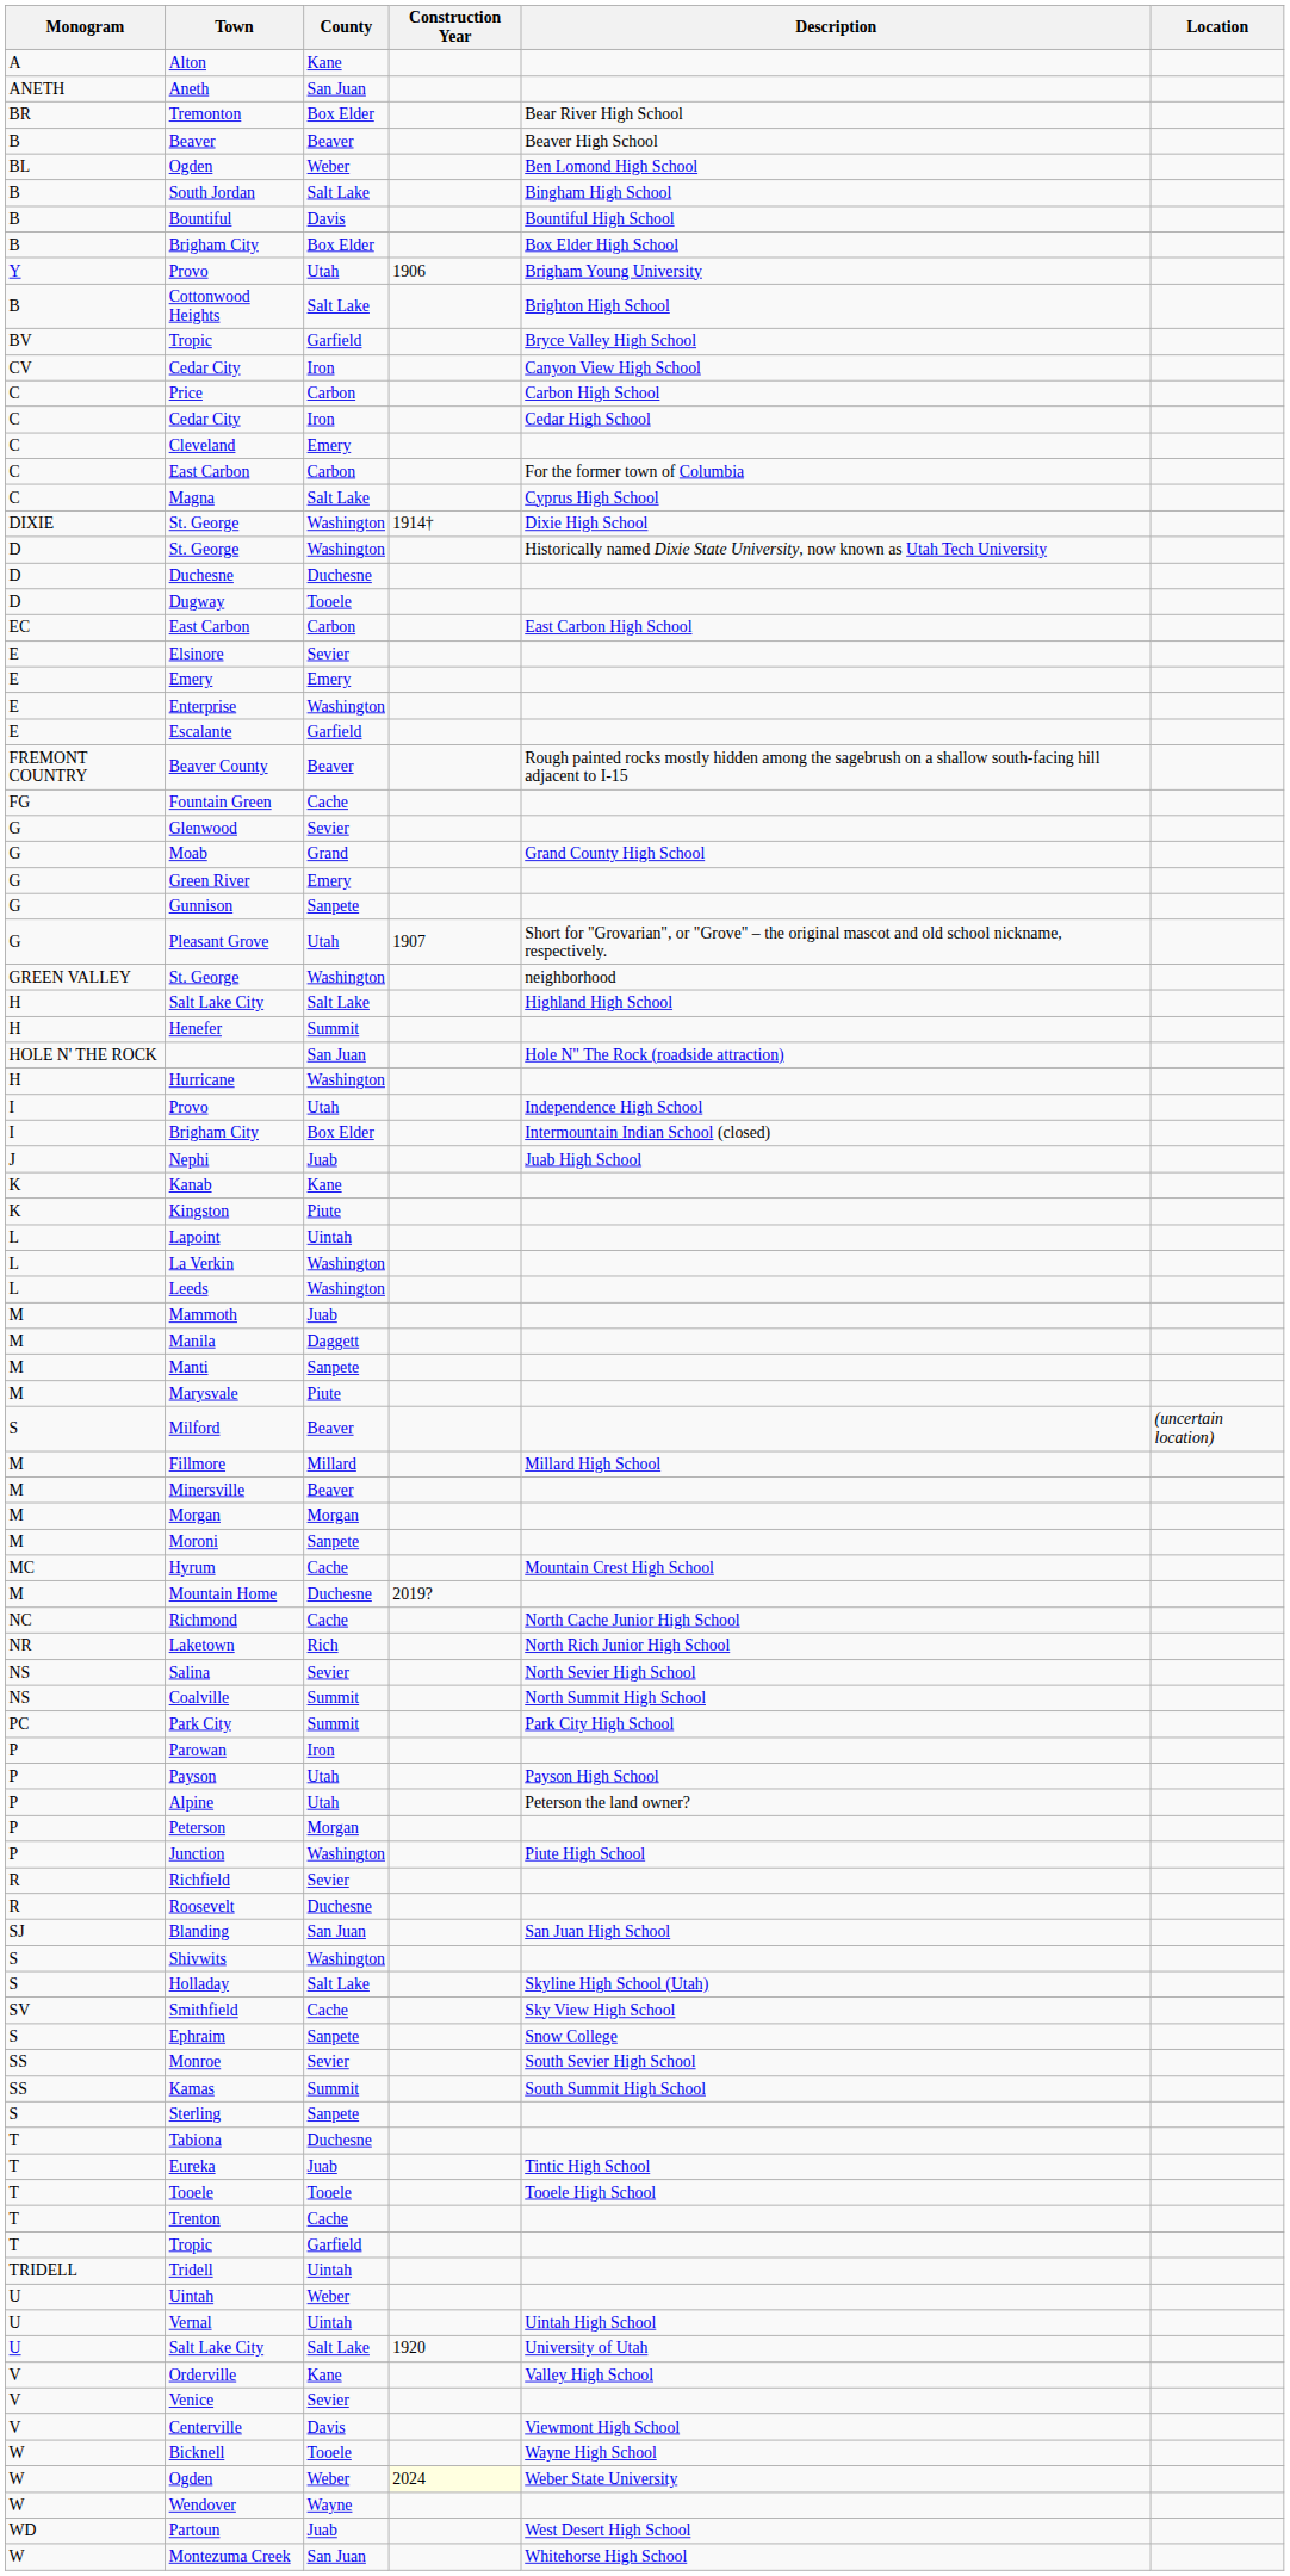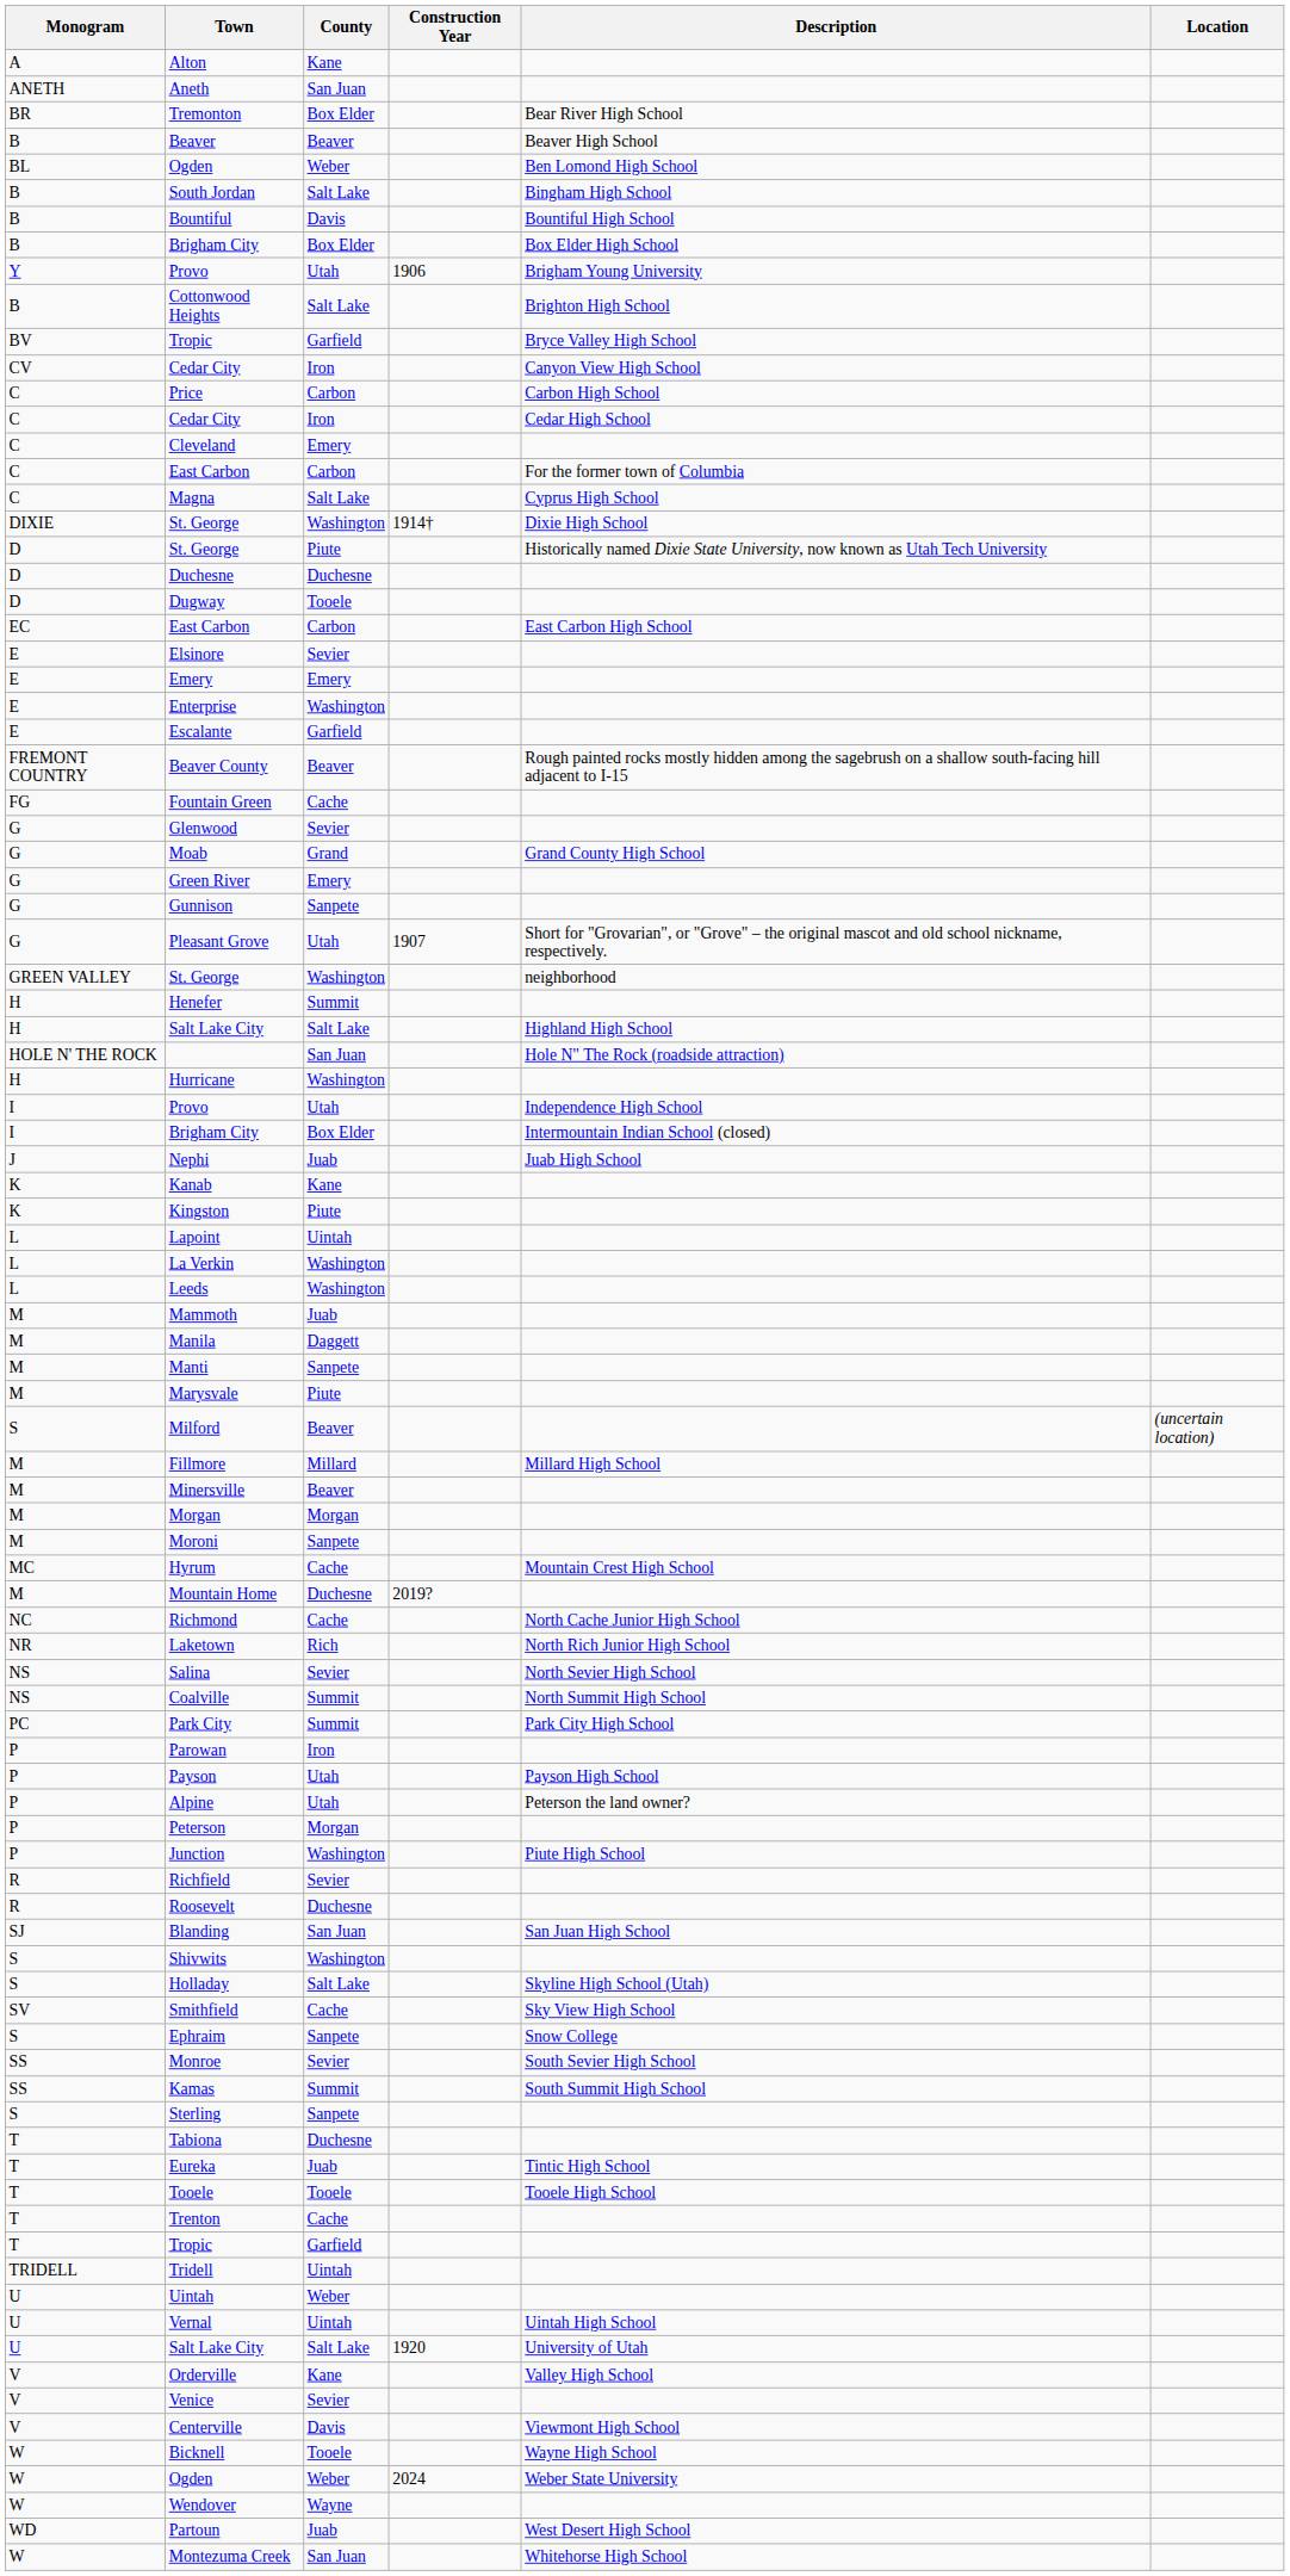D / St. George | County: Washington -> Piute
rows swapped: Henefer <-> H / Salt Lake City
W / Ogden | Construction Year: lightyellow background -> no background
